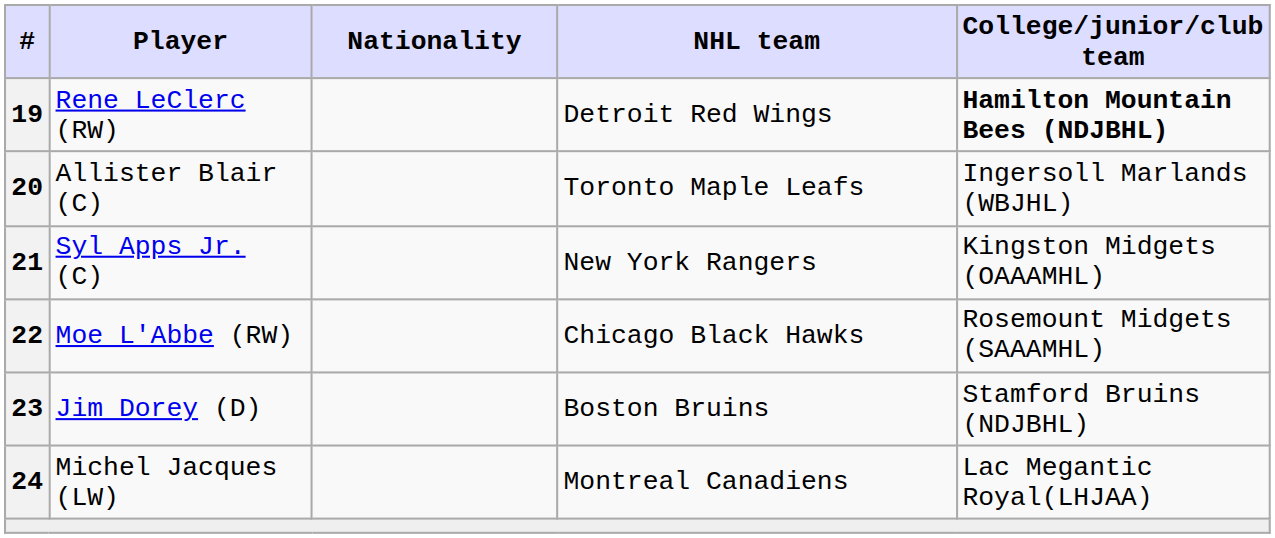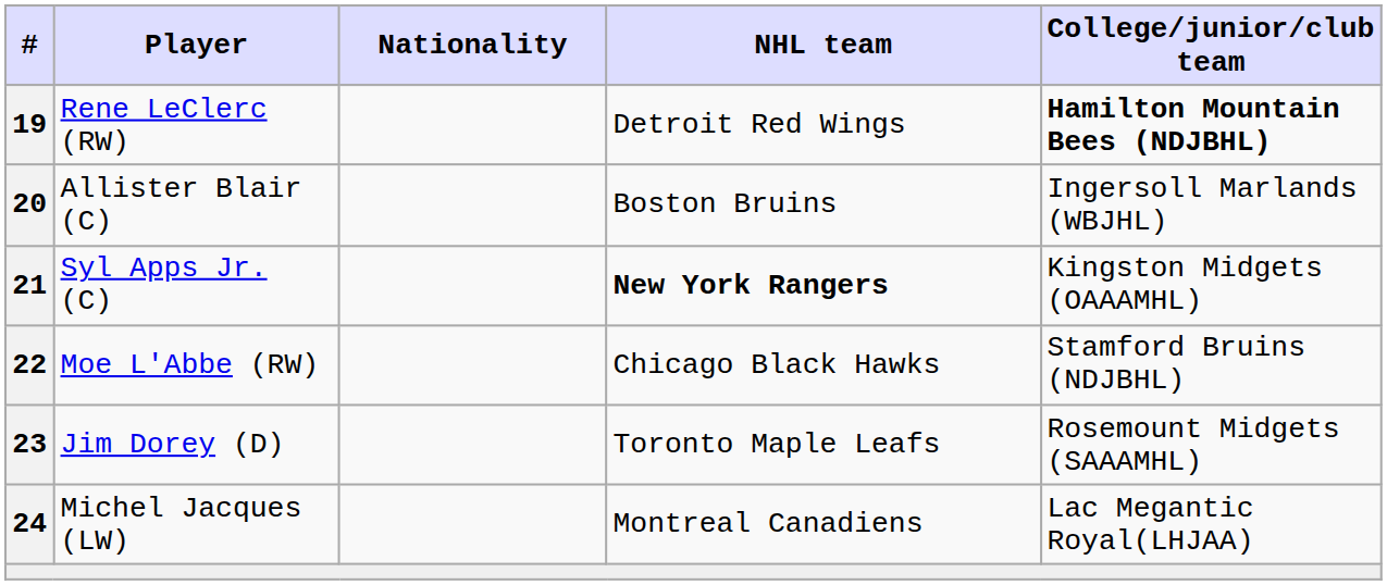Allister Blair (C) | NHL team: Toronto Maple Leafs -> Boston Bruins
Syl Apps Jr. (C) | NHL team: normal -> bold
Moe L'Abbe (RW) | College/junior/club team: Rosemount Midgets (SAAAMHL) -> Stamford Bruins (NDJBHL)
Jim Dorey (D) | NHL team: Boston Bruins -> Toronto Maple Leafs
Jim Dorey (D) | College/junior/club team: Stamford Bruins (NDJBHL) -> Rosemount Midgets (SAAAMHL)
